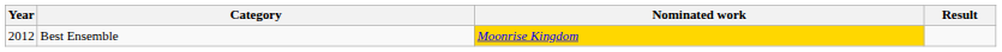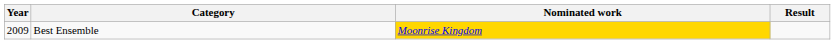Best Ensemble | Year: 2012 -> 2009
